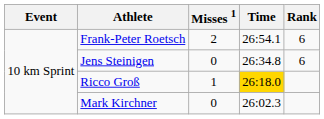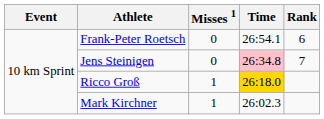Frank-Peter Roetsch | Misses 1: 2 -> 0
Jens Steinigen | Time: no background -> pink background
Jens Steinigen | Rank: 6 -> 7
Mark Kirchner | Misses 1: 0 -> 1
